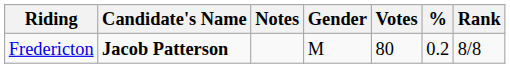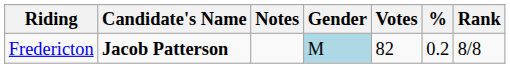Fredericton | Gender: no background -> lightblue background
Fredericton | Votes: 80 -> 82
